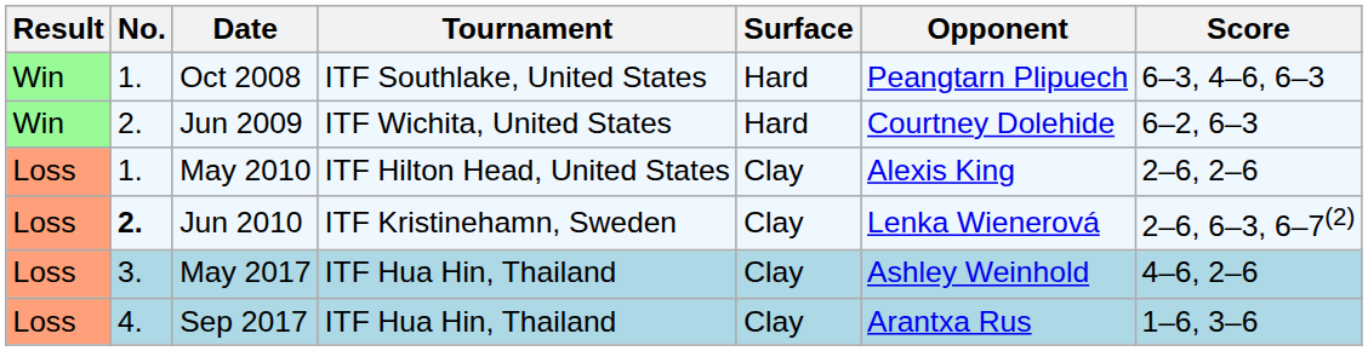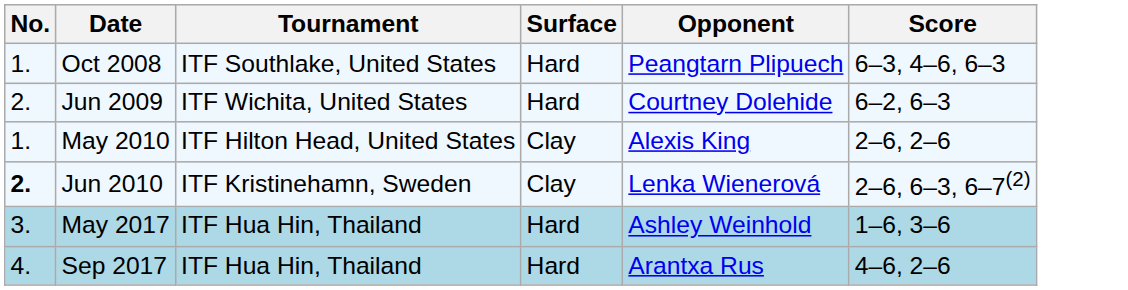- column: Result | Win | Win | Loss | Loss | Loss | Loss
May 2017 | Surface: Clay -> Hard
May 2017 | Score: 4–6, 2–6 -> 1–6, 3–6
Sep 2017 | Surface: Clay -> Hard
Sep 2017 | Score: 1–6, 3–6 -> 4–6, 2–6
